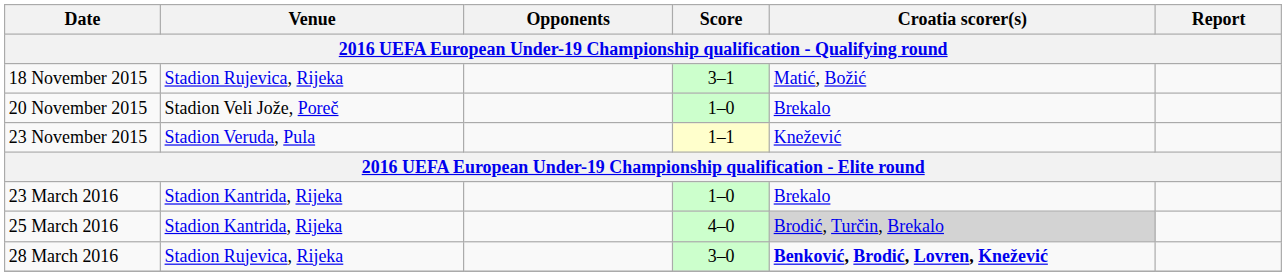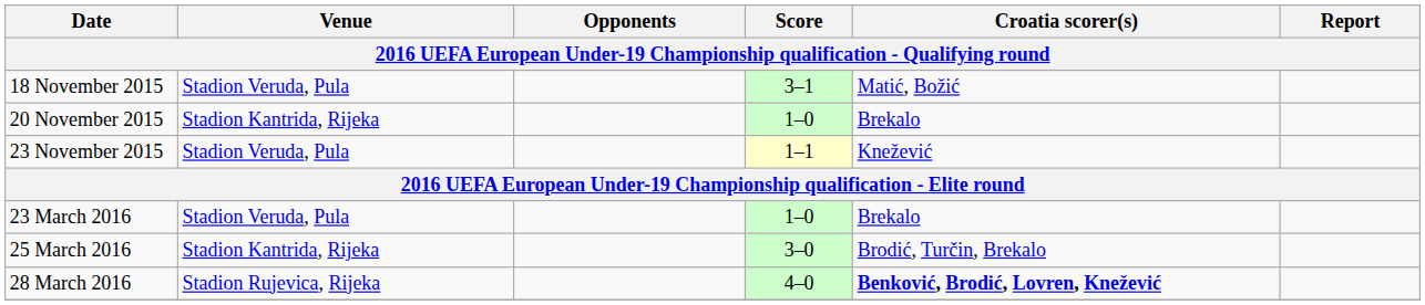18 November 2015 | Venue: Stadion Rujevica, Rijeka -> Stadion Veruda, Pula
20 November 2015 | Venue: Stadion Veli Jože, Poreč -> Stadion Kantrida, Rijeka
23 March 2016 | Venue: Stadion Kantrida, Rijeka -> Stadion Veruda, Pula
25 March 2016 | Score: 4–0 -> 3–0
25 March 2016 | Croatia scorer(s): lightgrey background -> no background
28 March 2016 | Score: 3–0 -> 4–0
